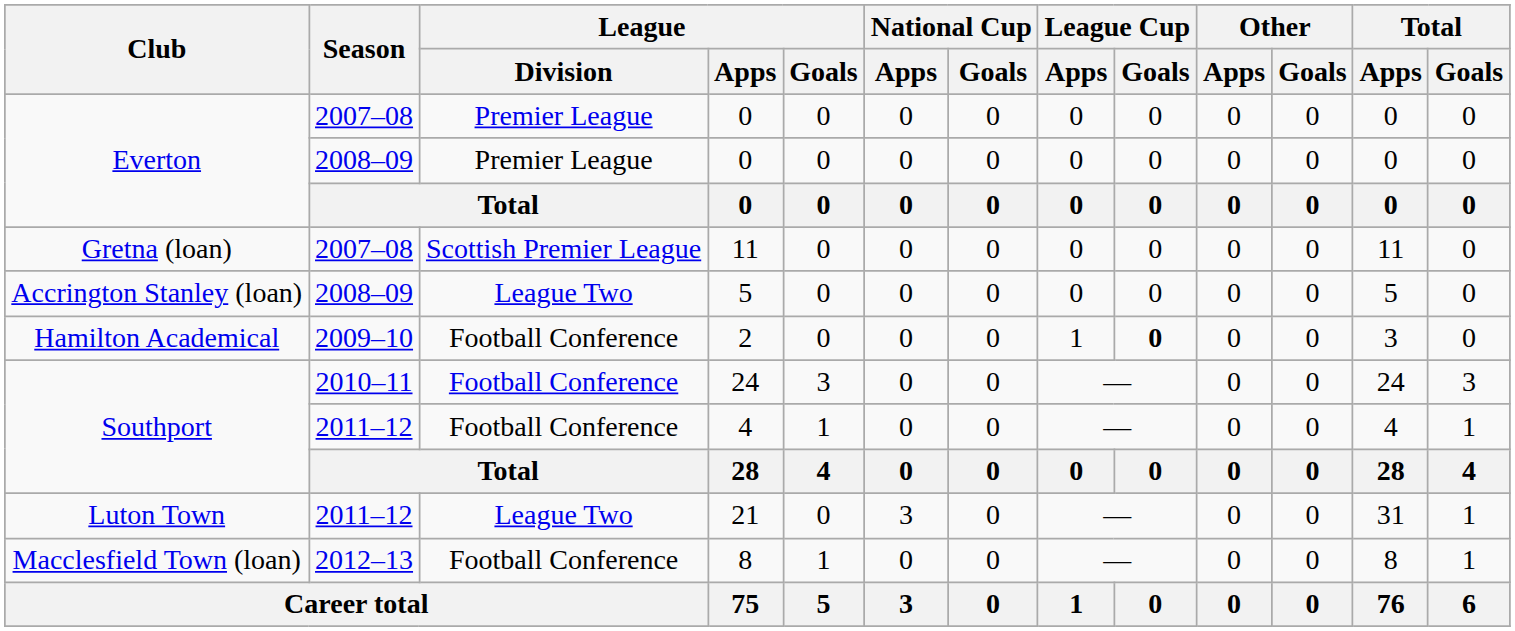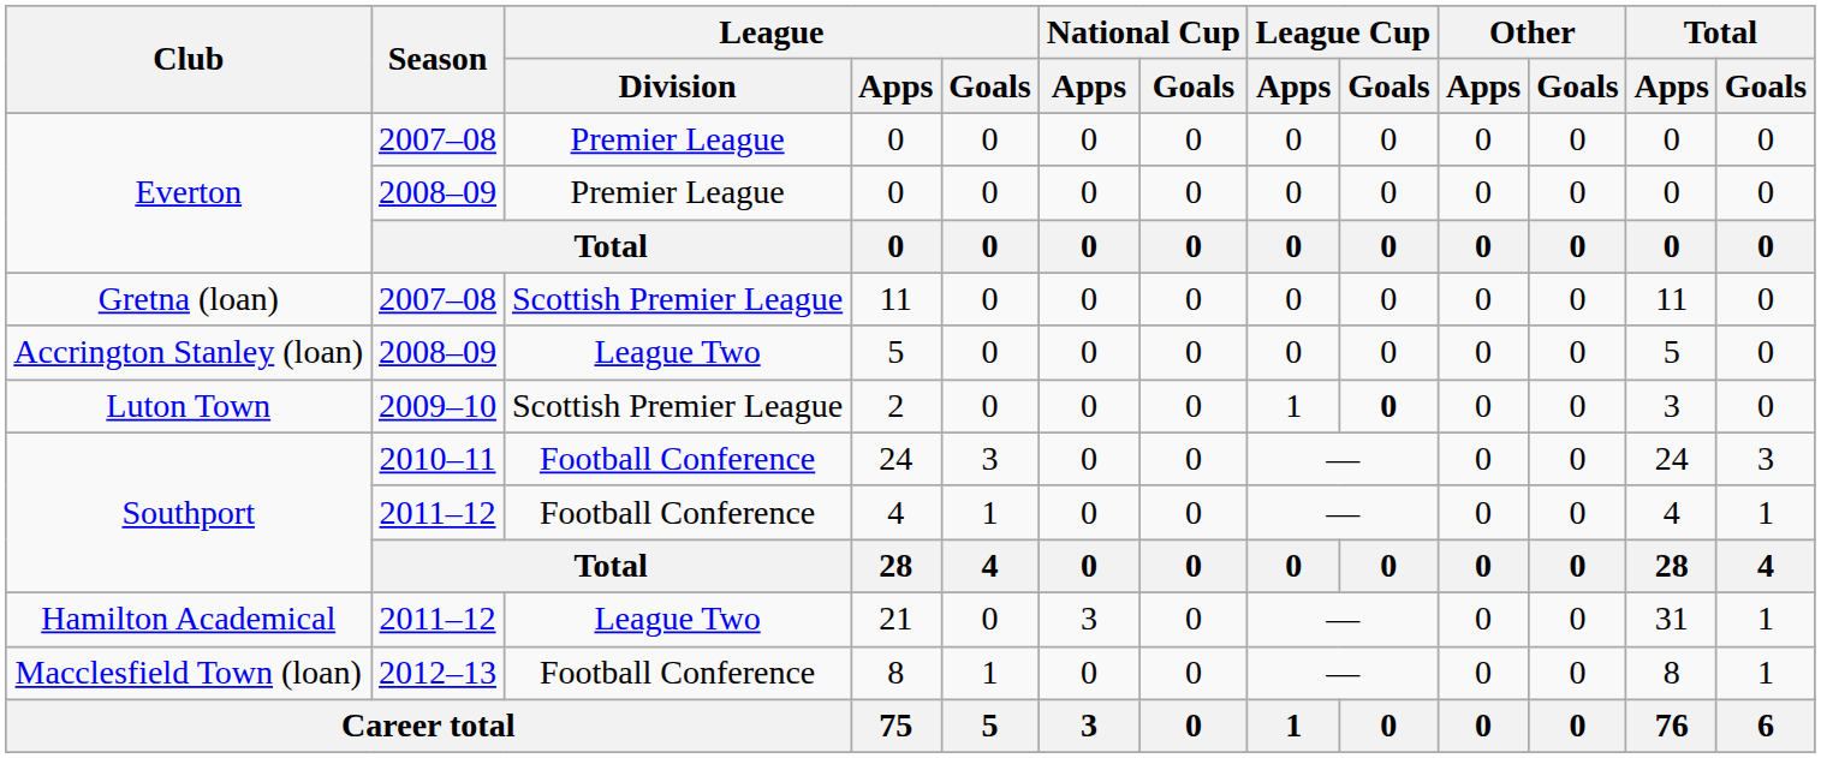2 | Club: Hamilton Academical -> Luton Town
2 | League / Division: Football Conference -> Scottish Premier League
21 | Club: Luton Town -> Hamilton Academical
